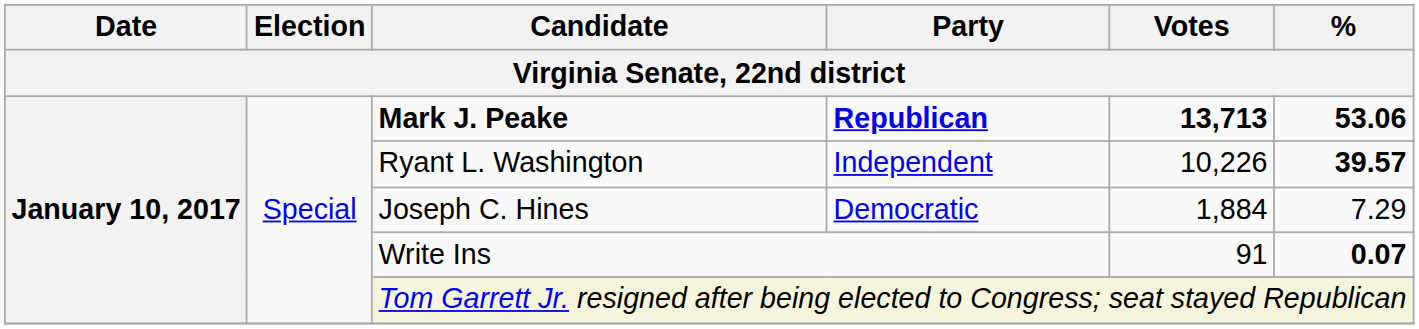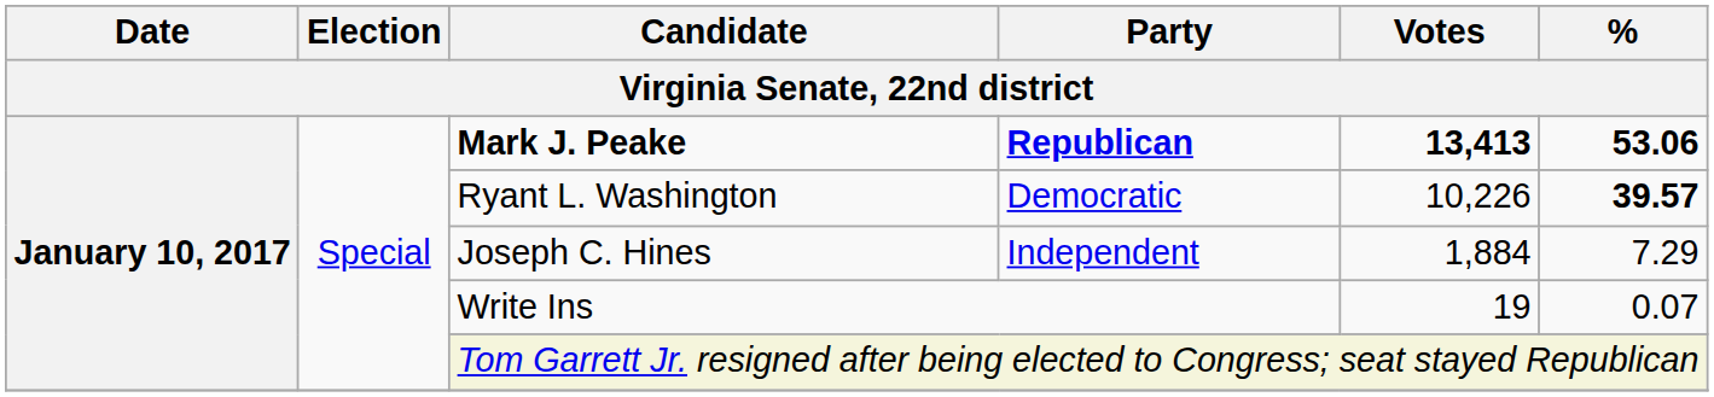Mark J. Peake | Votes: 13,713 -> 13,413
Ryant L. Washington | Party: Independent -> Democratic
Joseph C. Hines | Party: Democratic -> Independent
Write Ins | Votes: 91 -> 19
Write Ins | %: bold -> normal
